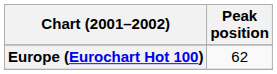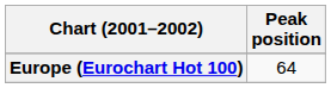Europe (Eurochart Hot 100) | Peak position: 62 -> 64
